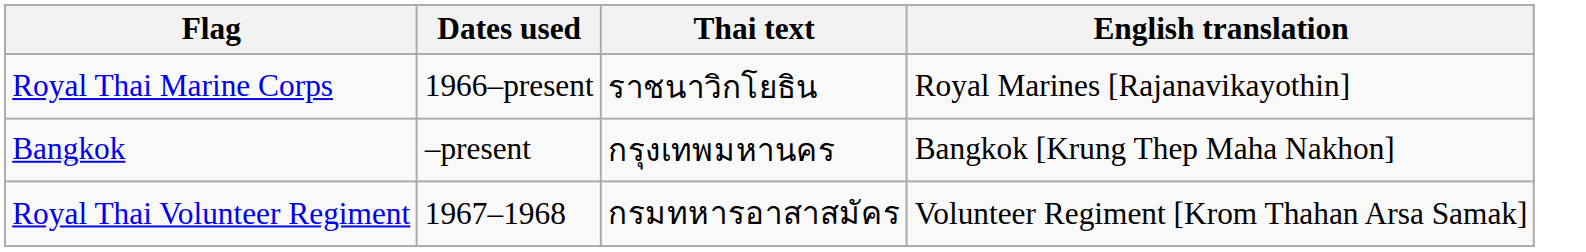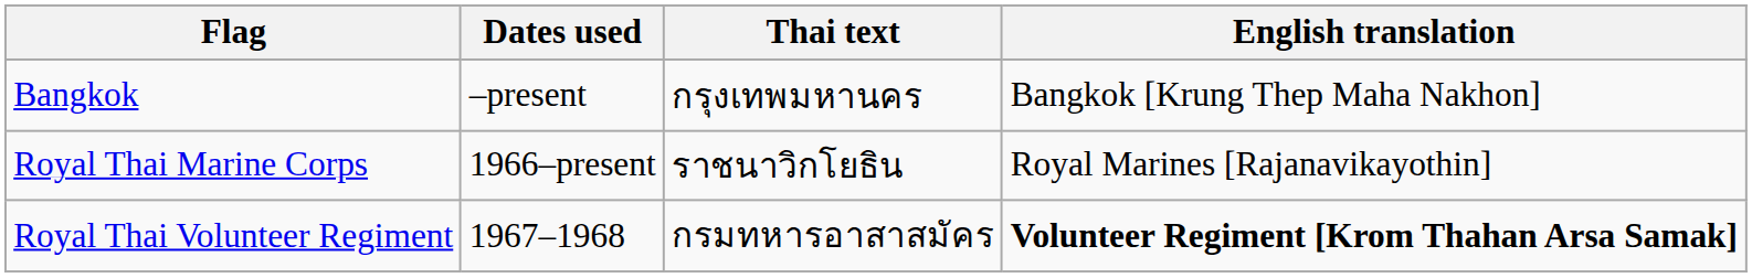rows swapped: Bangkok <-> Royal Thai Marine Corps
Royal Thai Volunteer Regiment | English translation: normal -> bold
